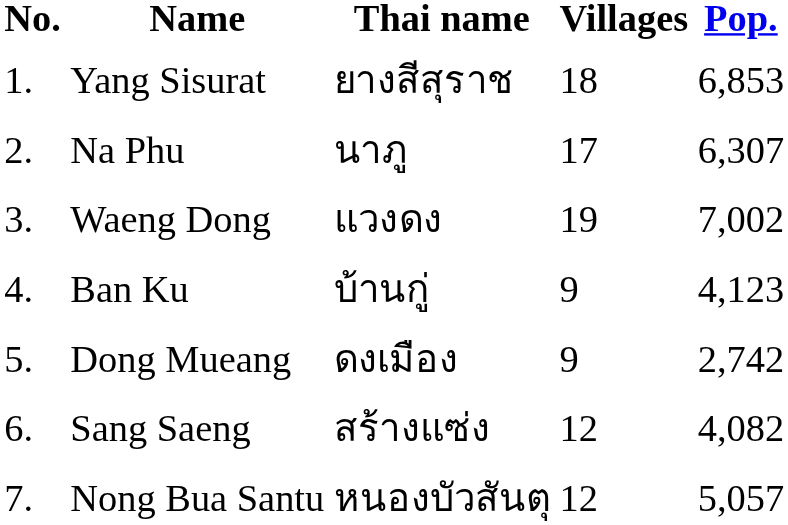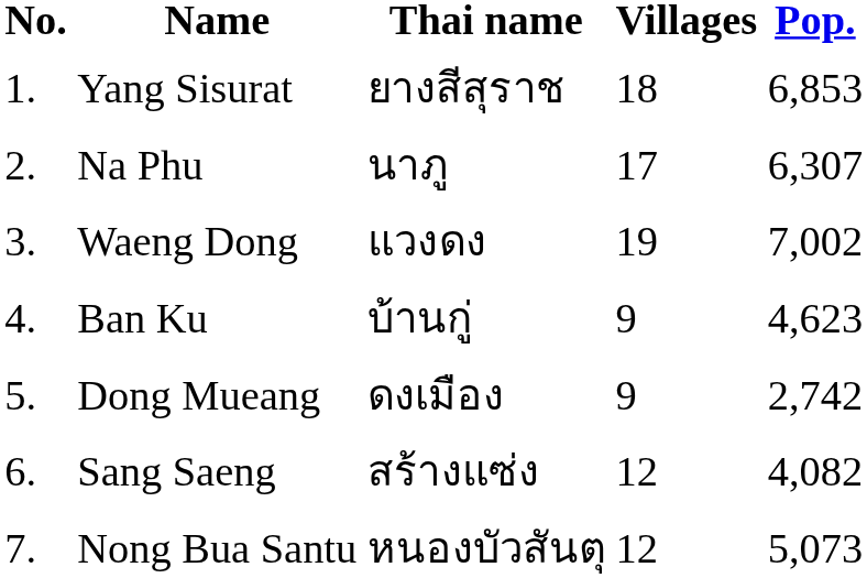Ban Ku | Pop.: 4,123 -> 4,623
Nong Bua Santu | Pop.: 5,057 -> 5,073
